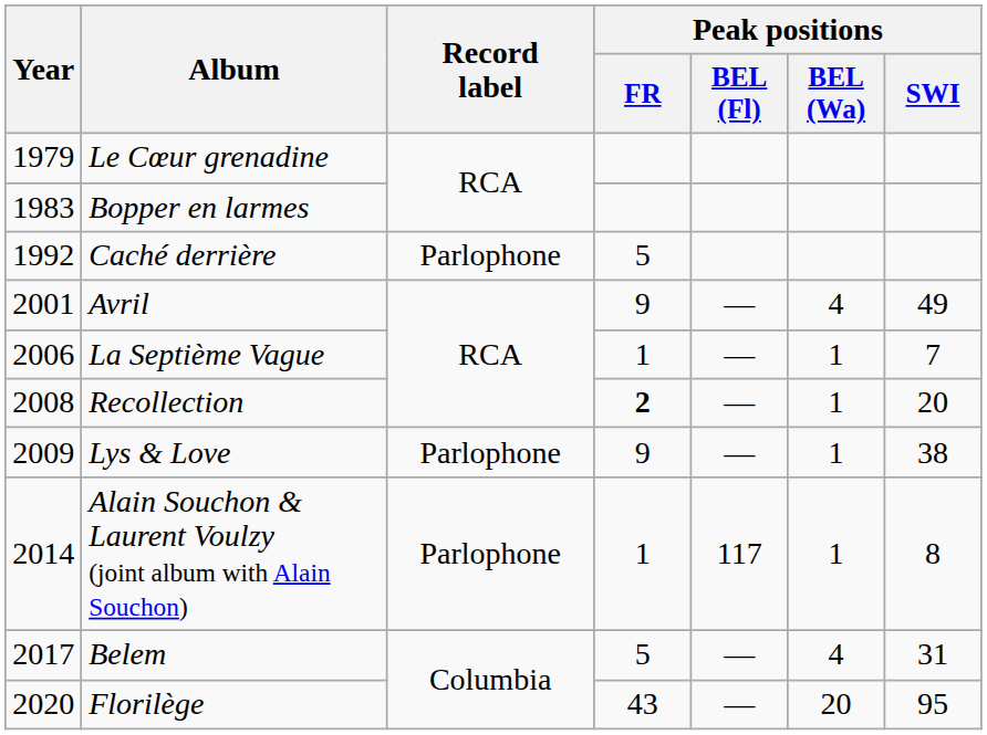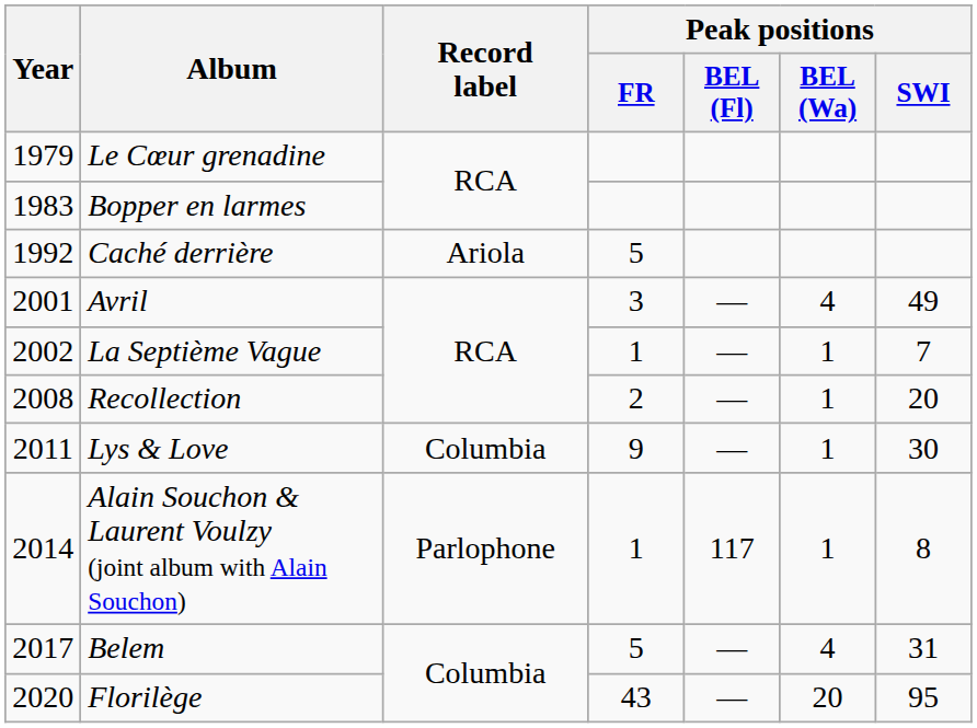Caché derrière | Record label: Parlophone -> Ariola
Avril | Peak positions / FR: 9 -> 3
La Septième Vague | Year: 2006 -> 2002
Recollection | Peak positions / FR: bold -> normal
Lys & Love | Year: 2009 -> 2011
Lys & Love | Record label: Parlophone -> Columbia
Lys & Love | Peak positions / SWI: 38 -> 30
